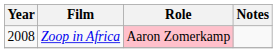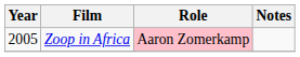Zoop in Africa | Year: 2008 -> 2005
